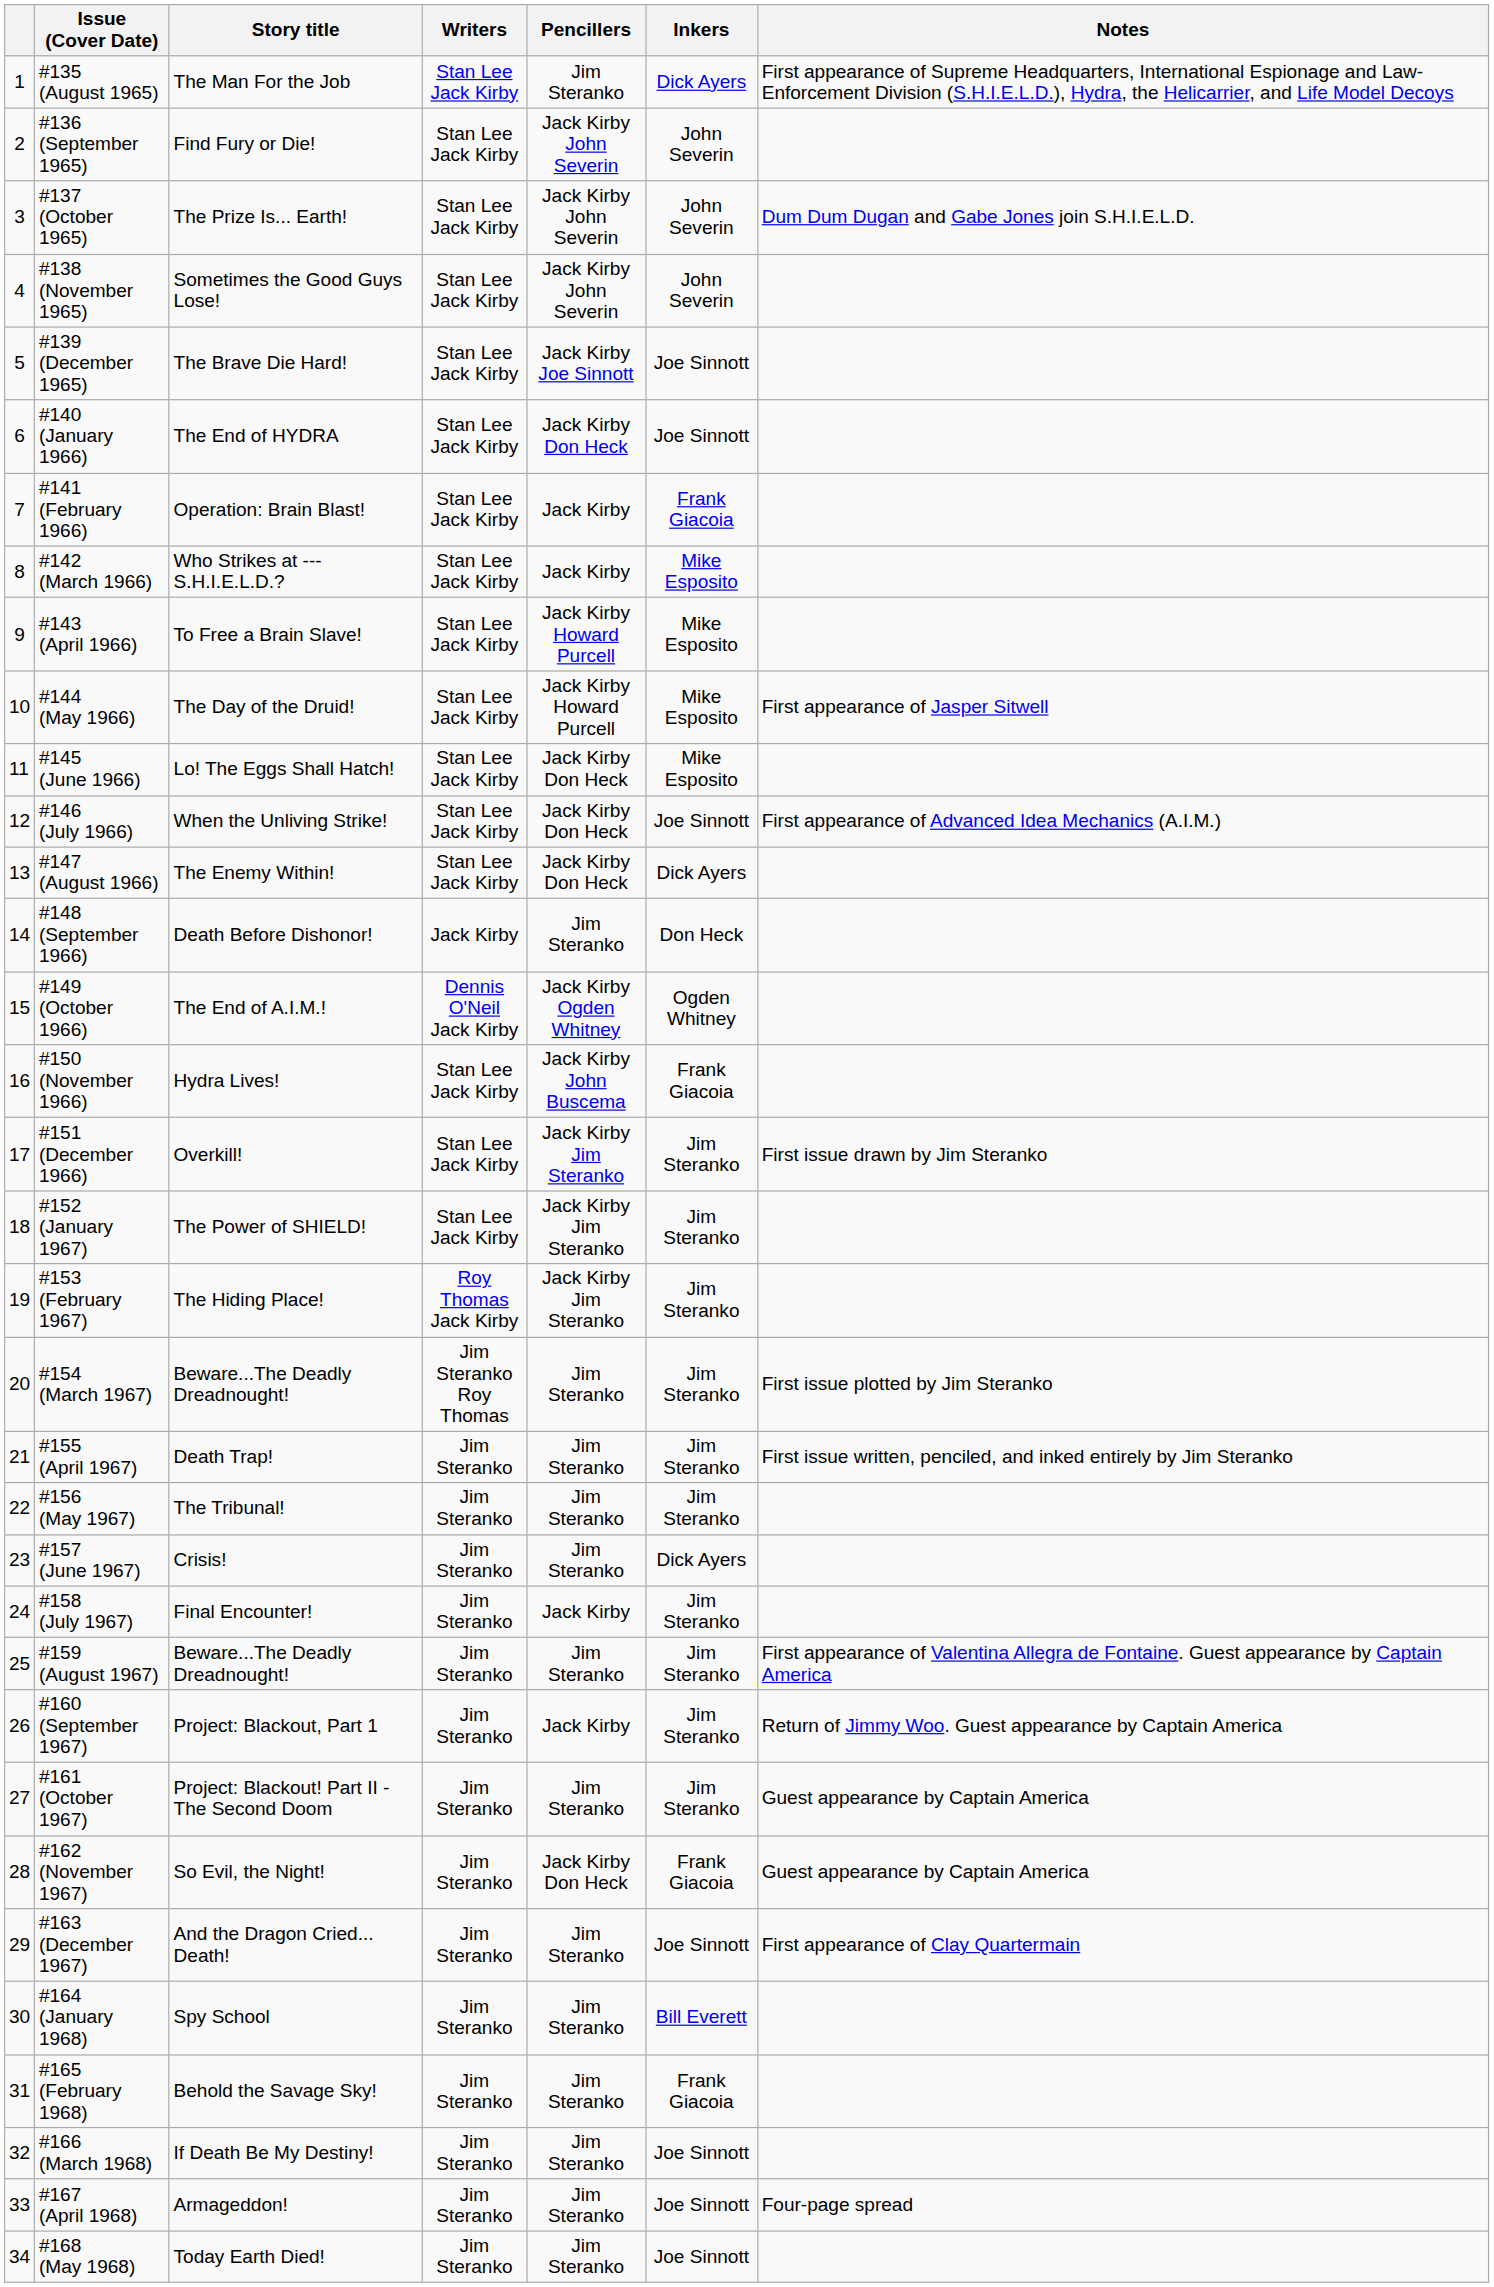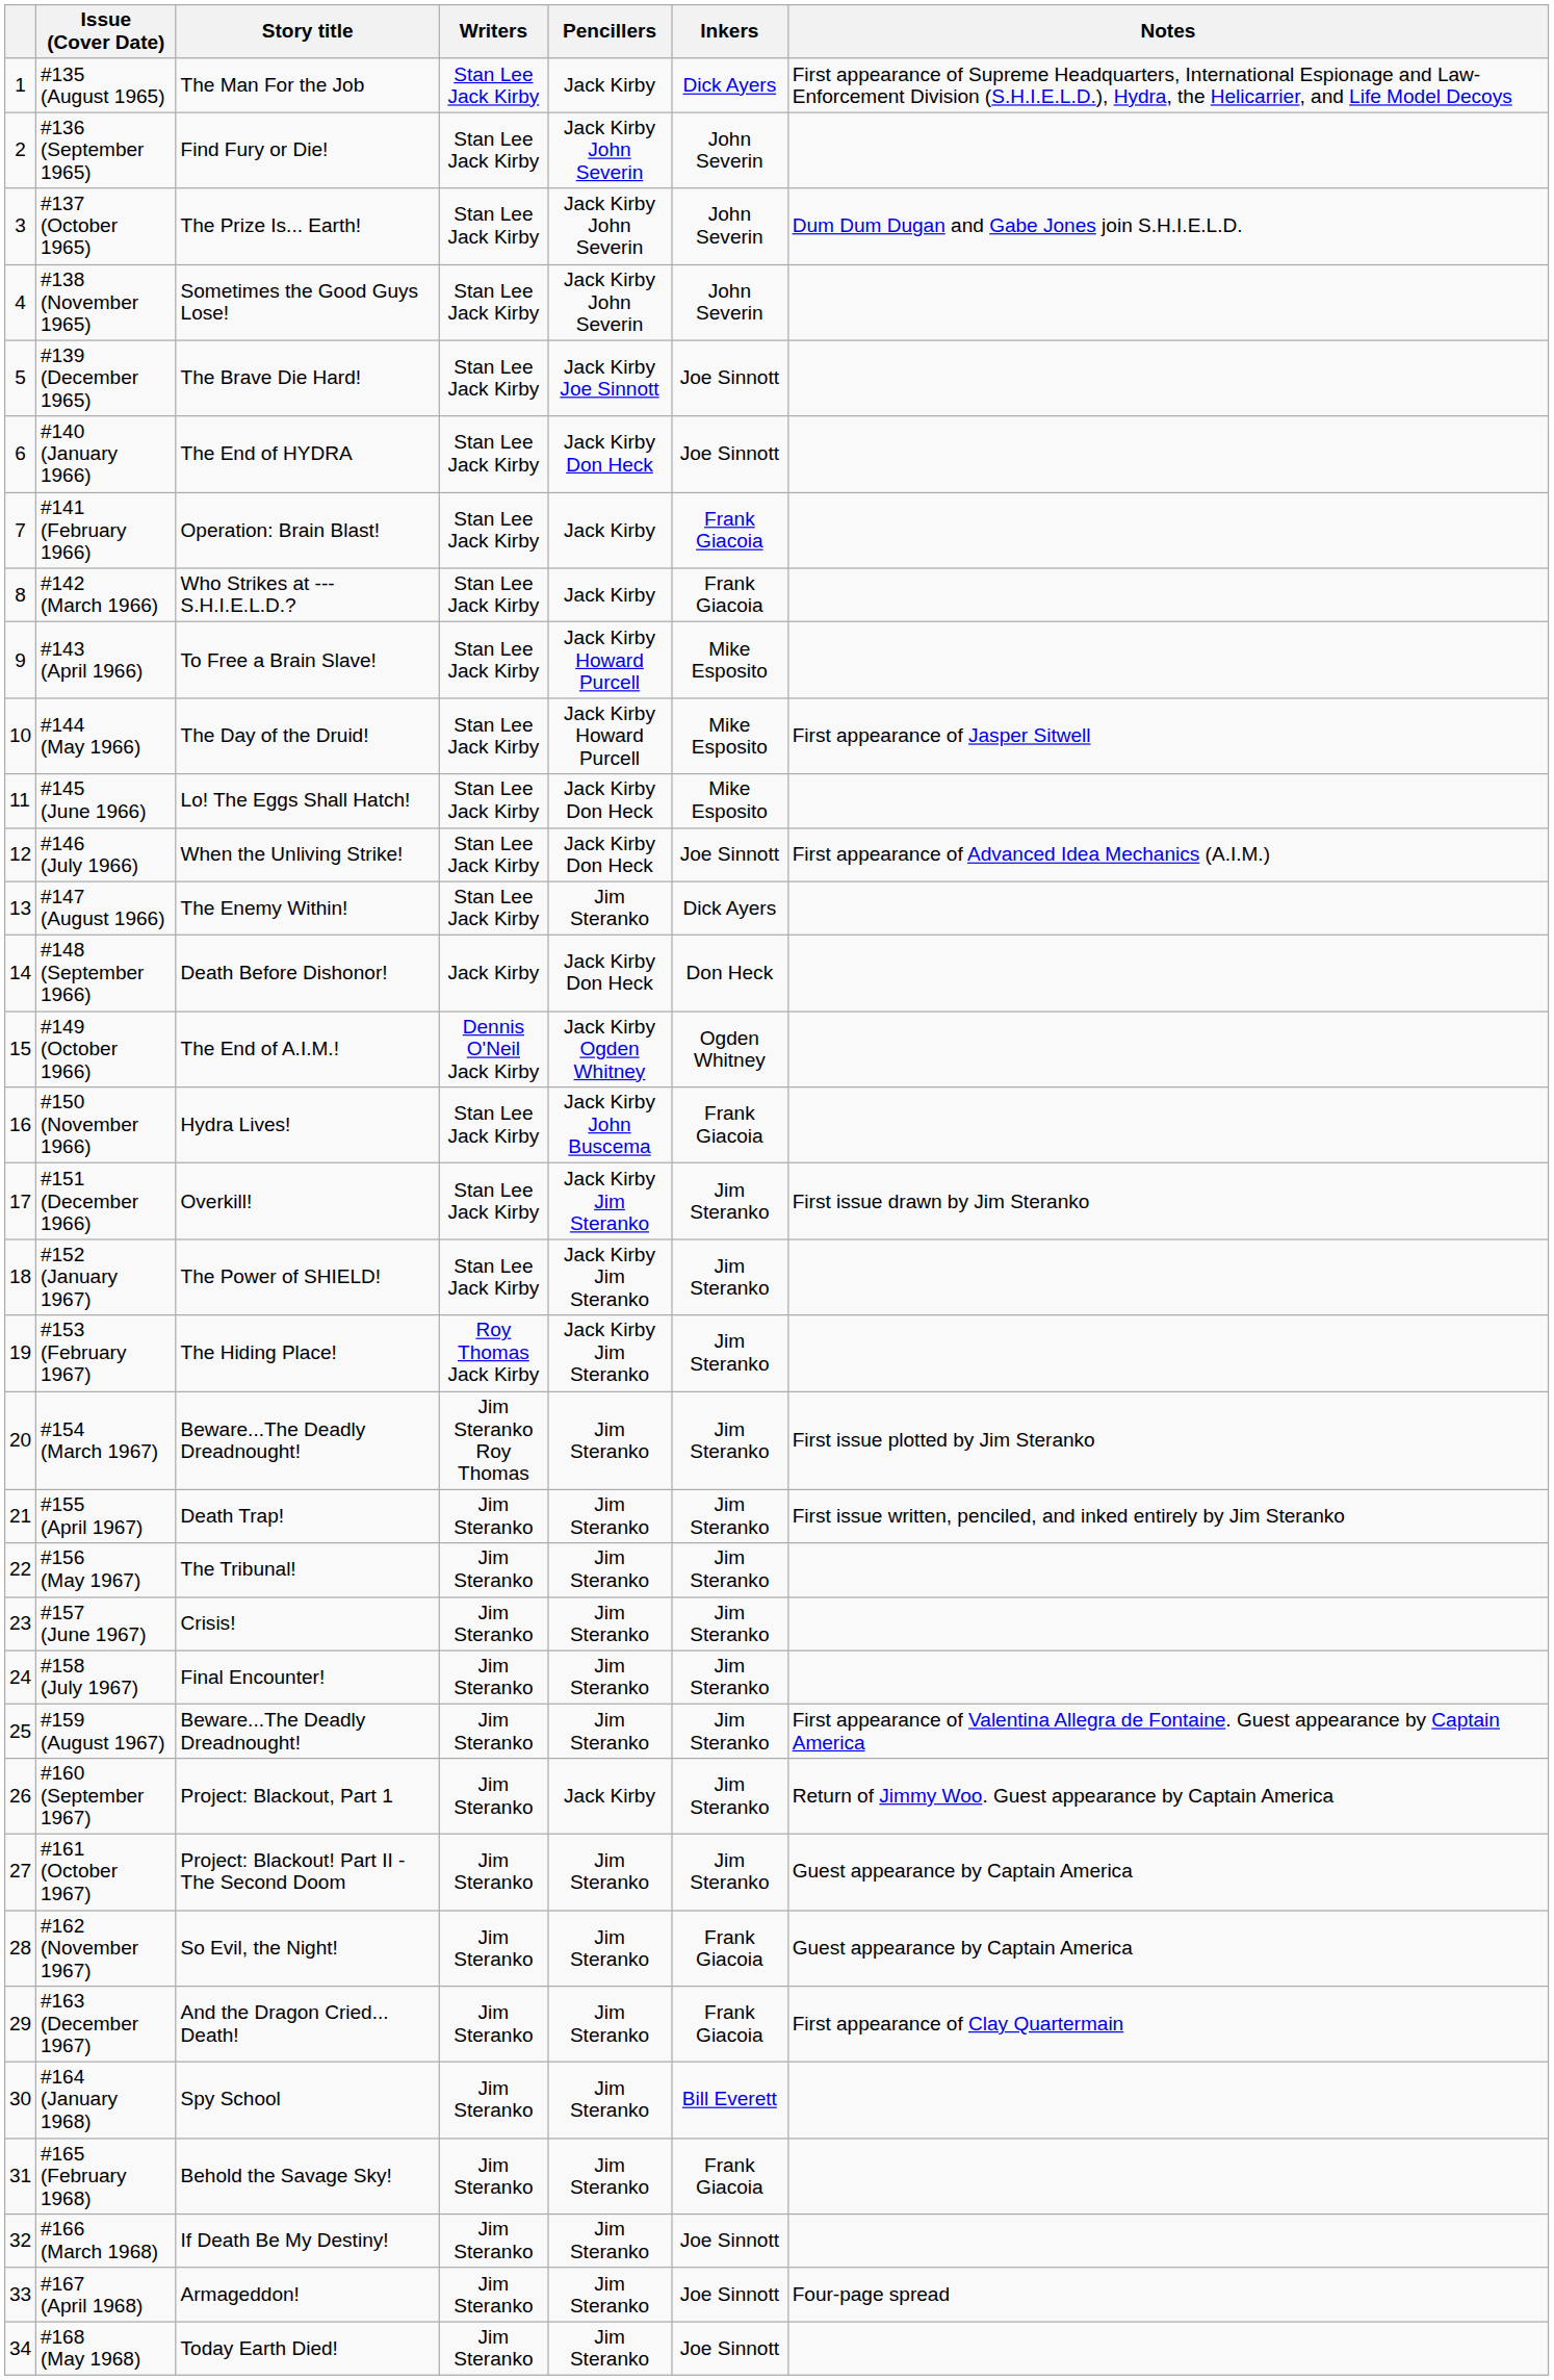#135 (August 1965) | Pencillers: Jim Steranko -> Jack Kirby
#142 (March 1966) | Inkers: Mike Esposito -> Frank Giacoia
#147 (August 1966) | Pencillers: Jack Kirby Don Heck -> Jim Steranko
#148 (September 1966) | Pencillers: Jim Steranko -> Jack Kirby Don Heck
#157 (June 1967) | Inkers: Dick Ayers -> Jim Steranko
#158 (July 1967) | Pencillers: Jack Kirby -> Jim Steranko
#162 (November 1967) | Pencillers: Jack Kirby Don Heck -> Jim Steranko
#163 (December 1967) | Inkers: Joe Sinnott -> Frank Giacoia
